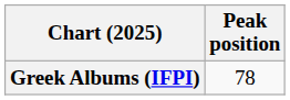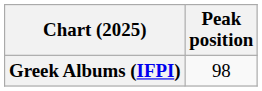Greek Albums (IFPI) | Peak position: 78 -> 98
